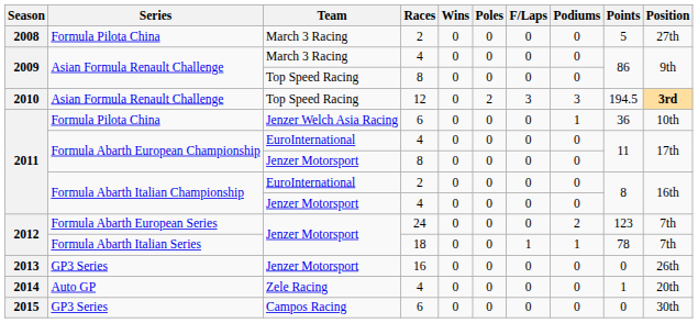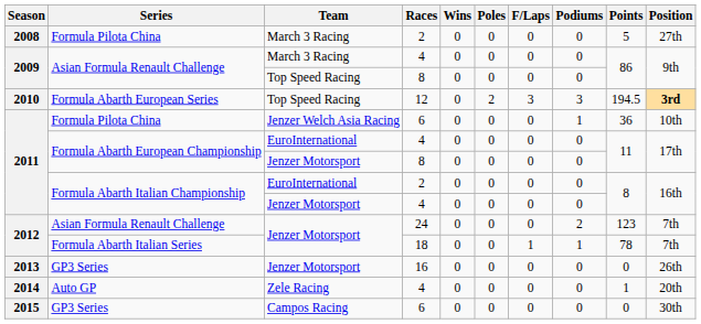2010 | Series: Asian Formula Renault Challenge -> Formula Abarth European Series
2012 / 24 | Series: Formula Abarth European Series -> Asian Formula Renault Challenge
